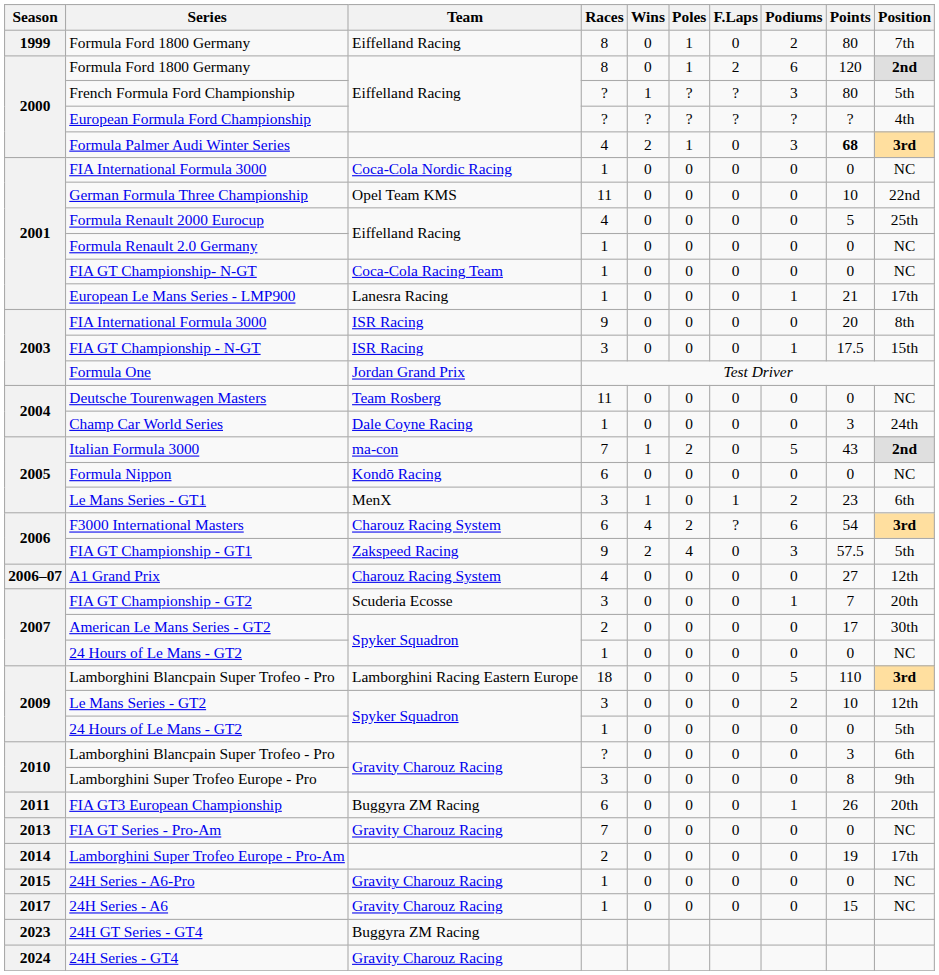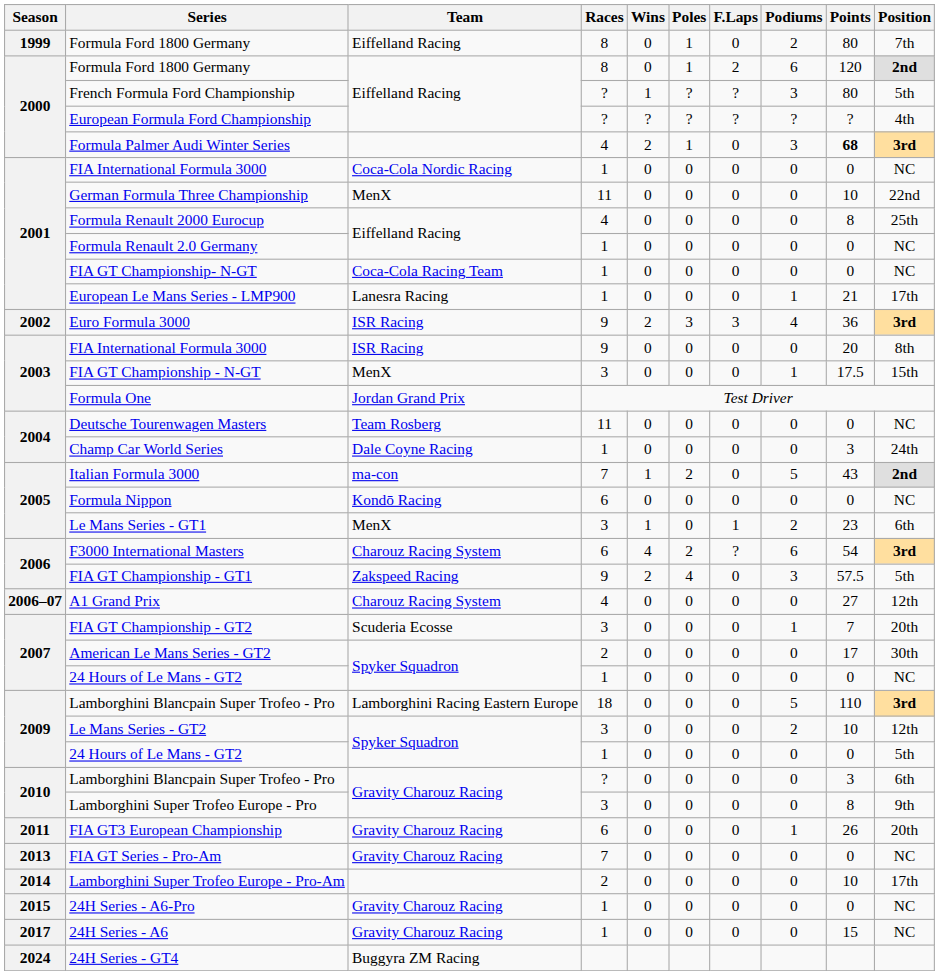German Formula Three Championship | Team: Opel Team KMS -> MenX
Formula Renault 2000 Eurocup | Points: 5 -> 8
+ row: 2002 | Euro Formula 3000 | ISR Racing | 9 | 2 | 3 | 3 | 4 | 36 | 3rd
FIA GT Championship - N-GT | Team: ISR Racing -> MenX
FIA GT3 European Championship | Team: Buggyra ZM Racing -> Gravity Charouz Racing
Lamborghini Super Trofeo Europe - Pro-Am | Points: 19 -> 10
- row: 2023 | 24H GT Series - GT4 | Buggyra ZM Racing
24H Series - GT4 | Team: Gravity Charouz Racing -> Buggyra ZM Racing
